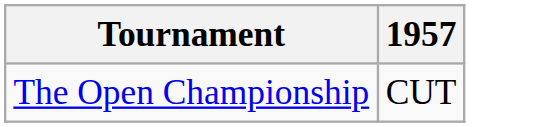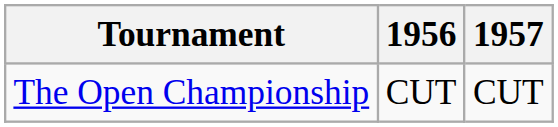+ column: 1956 | CUT
